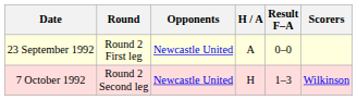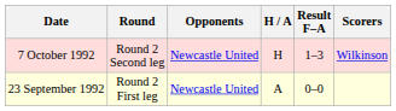rows swapped: 23 September 1992 <-> 7 October 1992
